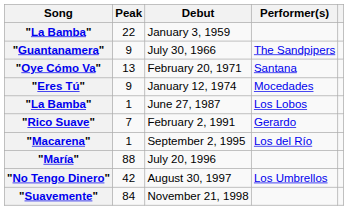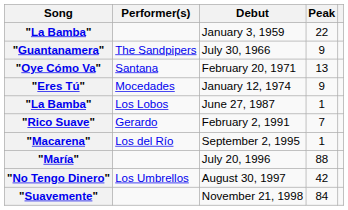columns swapped: Performer(s) <-> Peak
